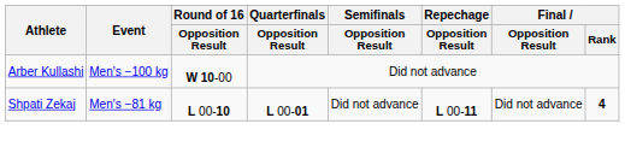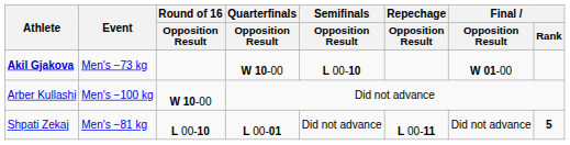+ row: Akil Gjakova | Men's −73 kg | W 10-00 | L 00-10 | W 01-00
Shpati Zekaj | Final / Rank: 4 -> 5
